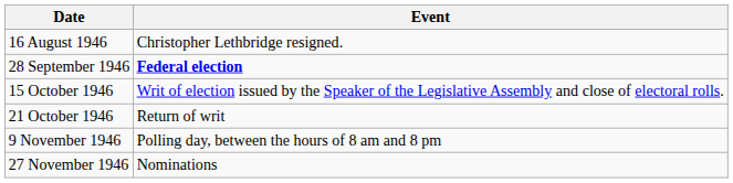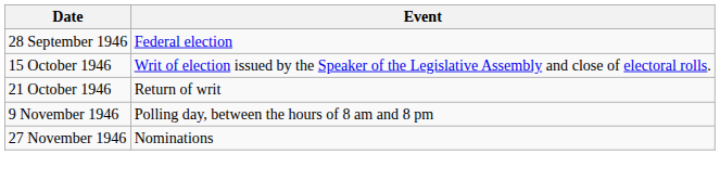- row: 16 August 1946 | Christopher Lethbridge resigned.
28 September 1946 | Event: bold -> normal
